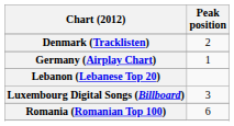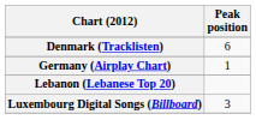Denmark (Tracklisten) | Peak position: 2 -> 6
- row: Romania (Romanian Top 100) | 6
